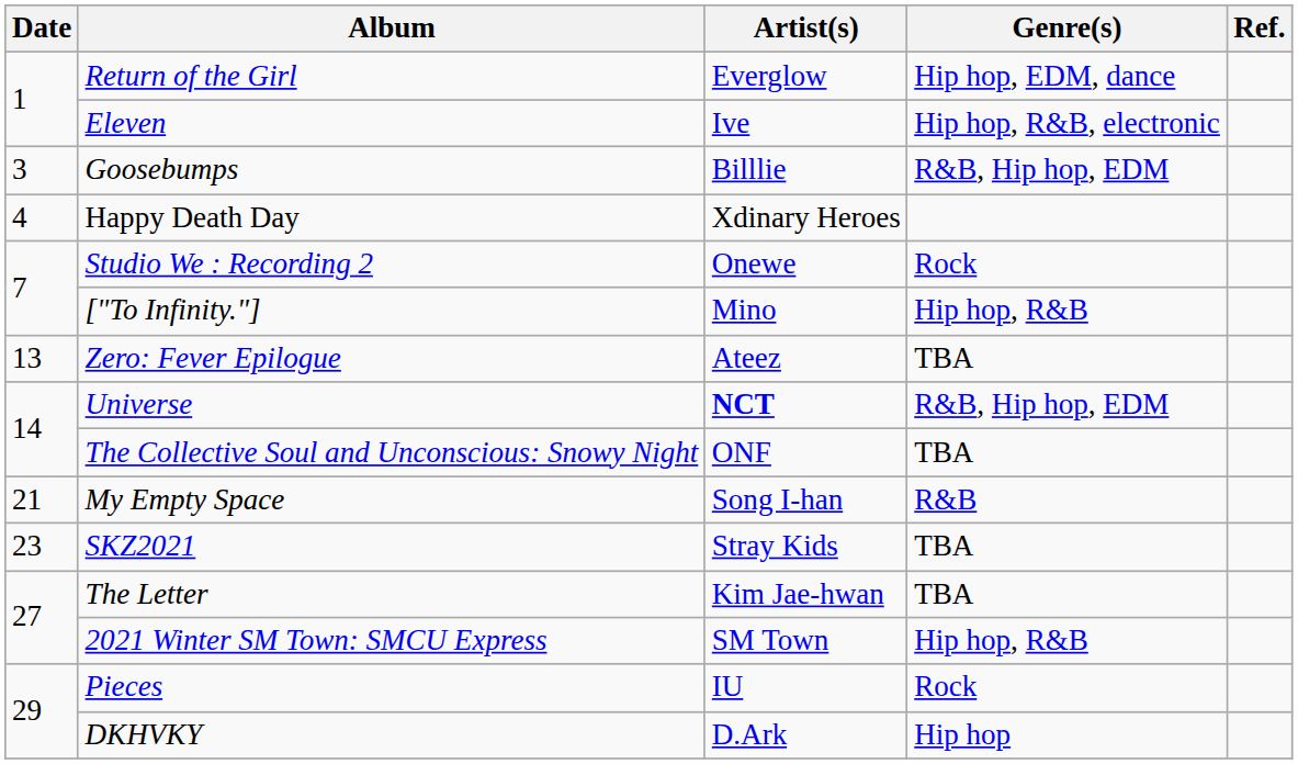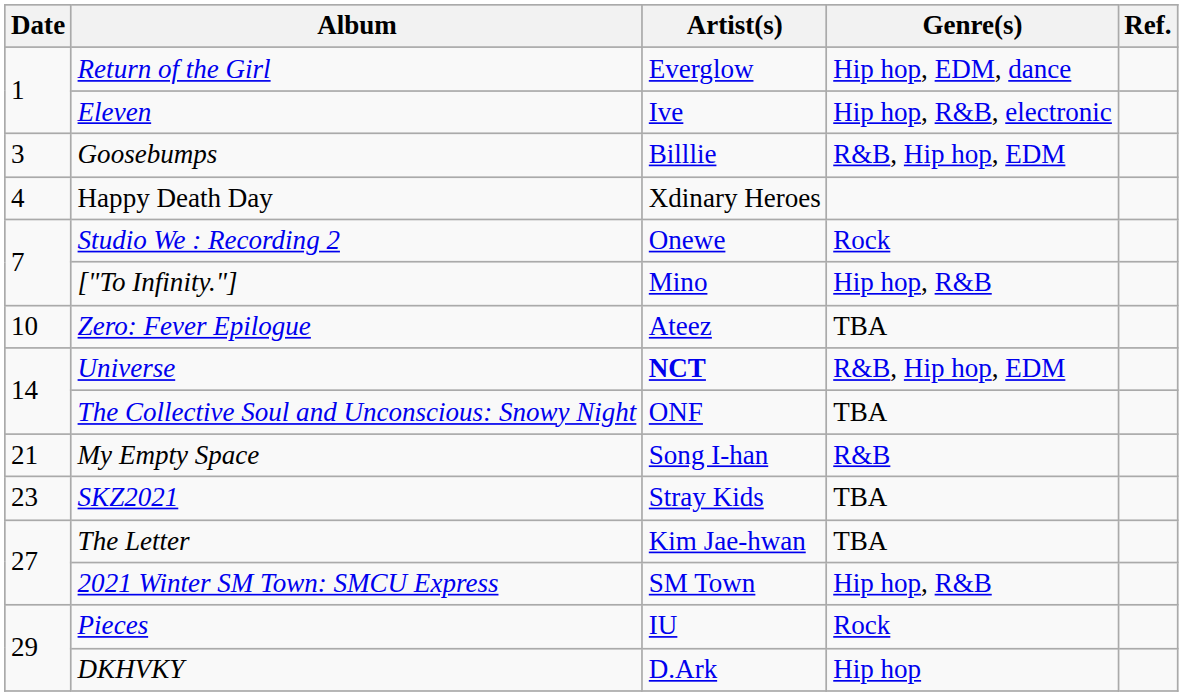Zero: Fever Epilogue | Date: 13 -> 10
